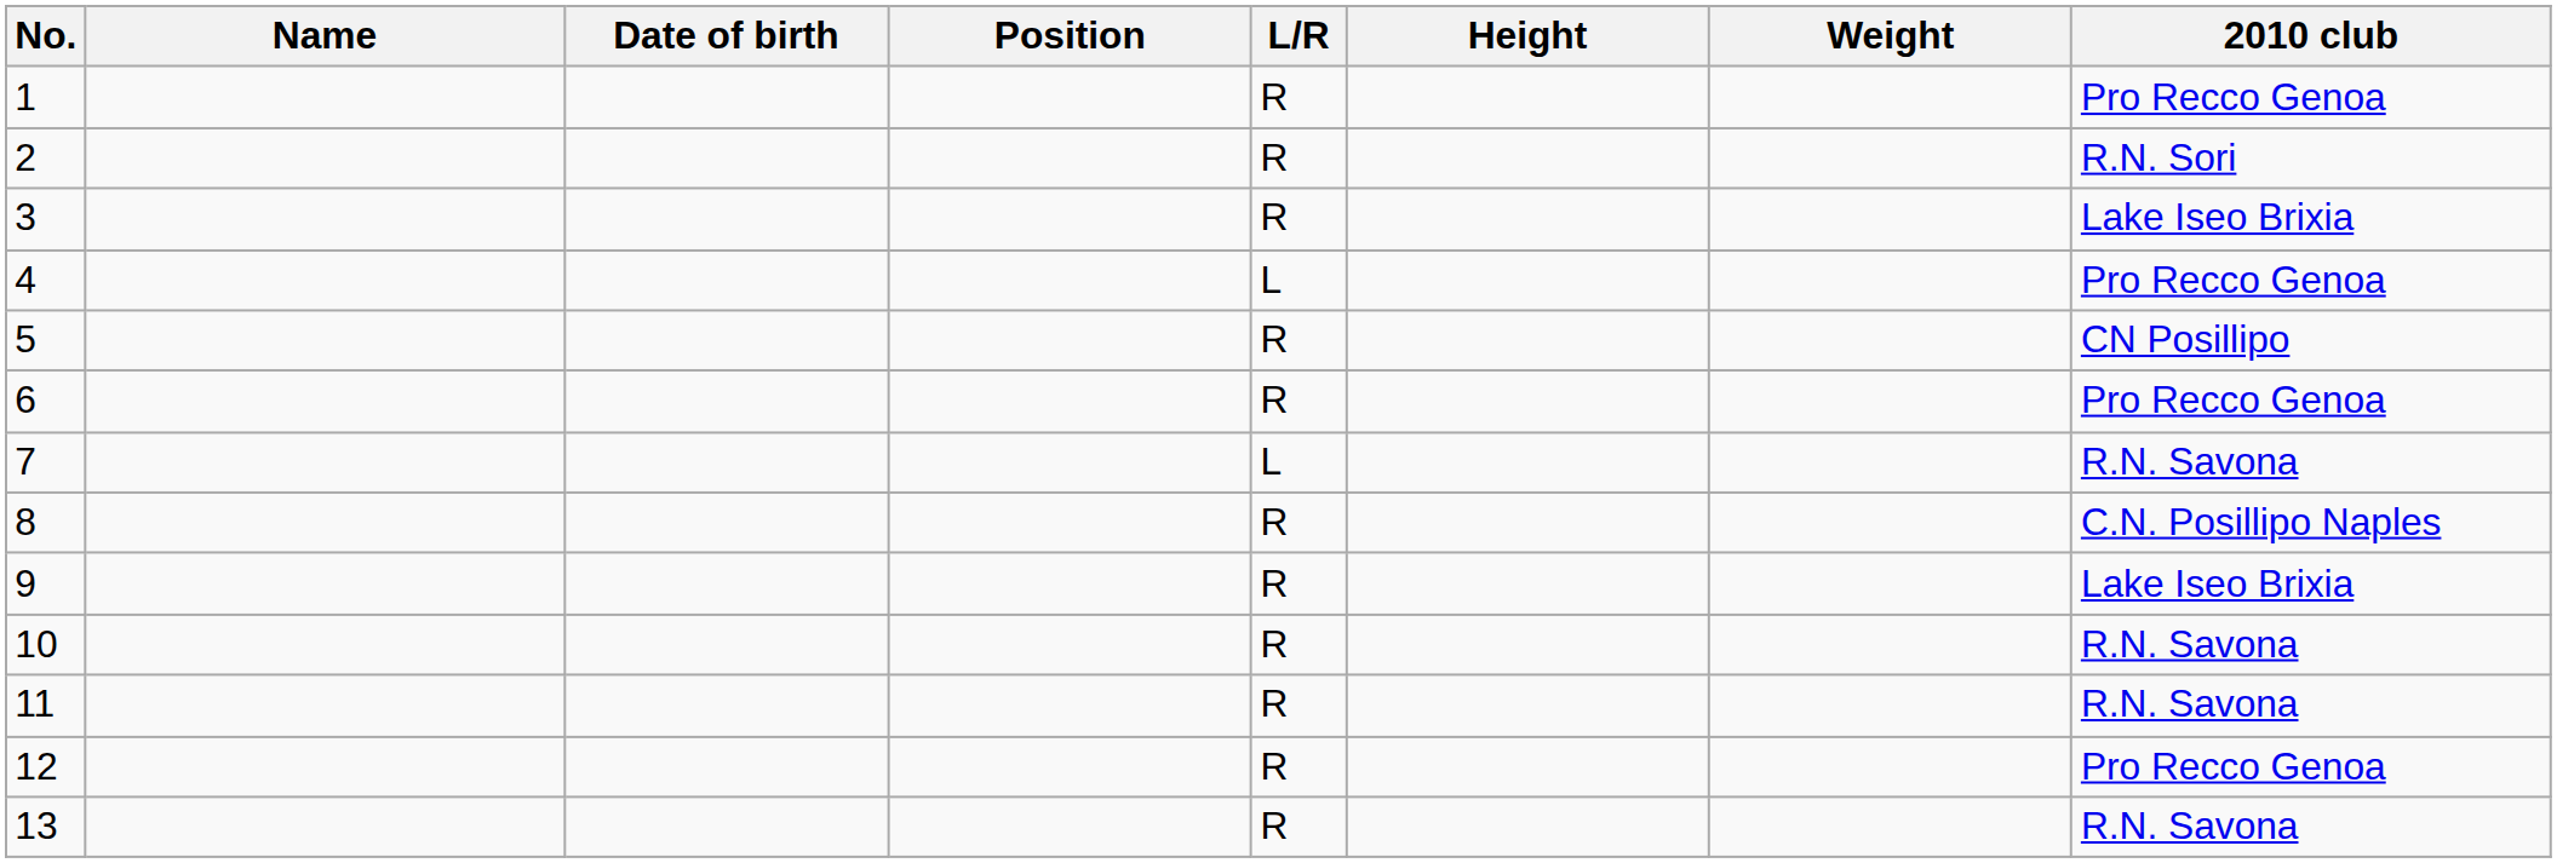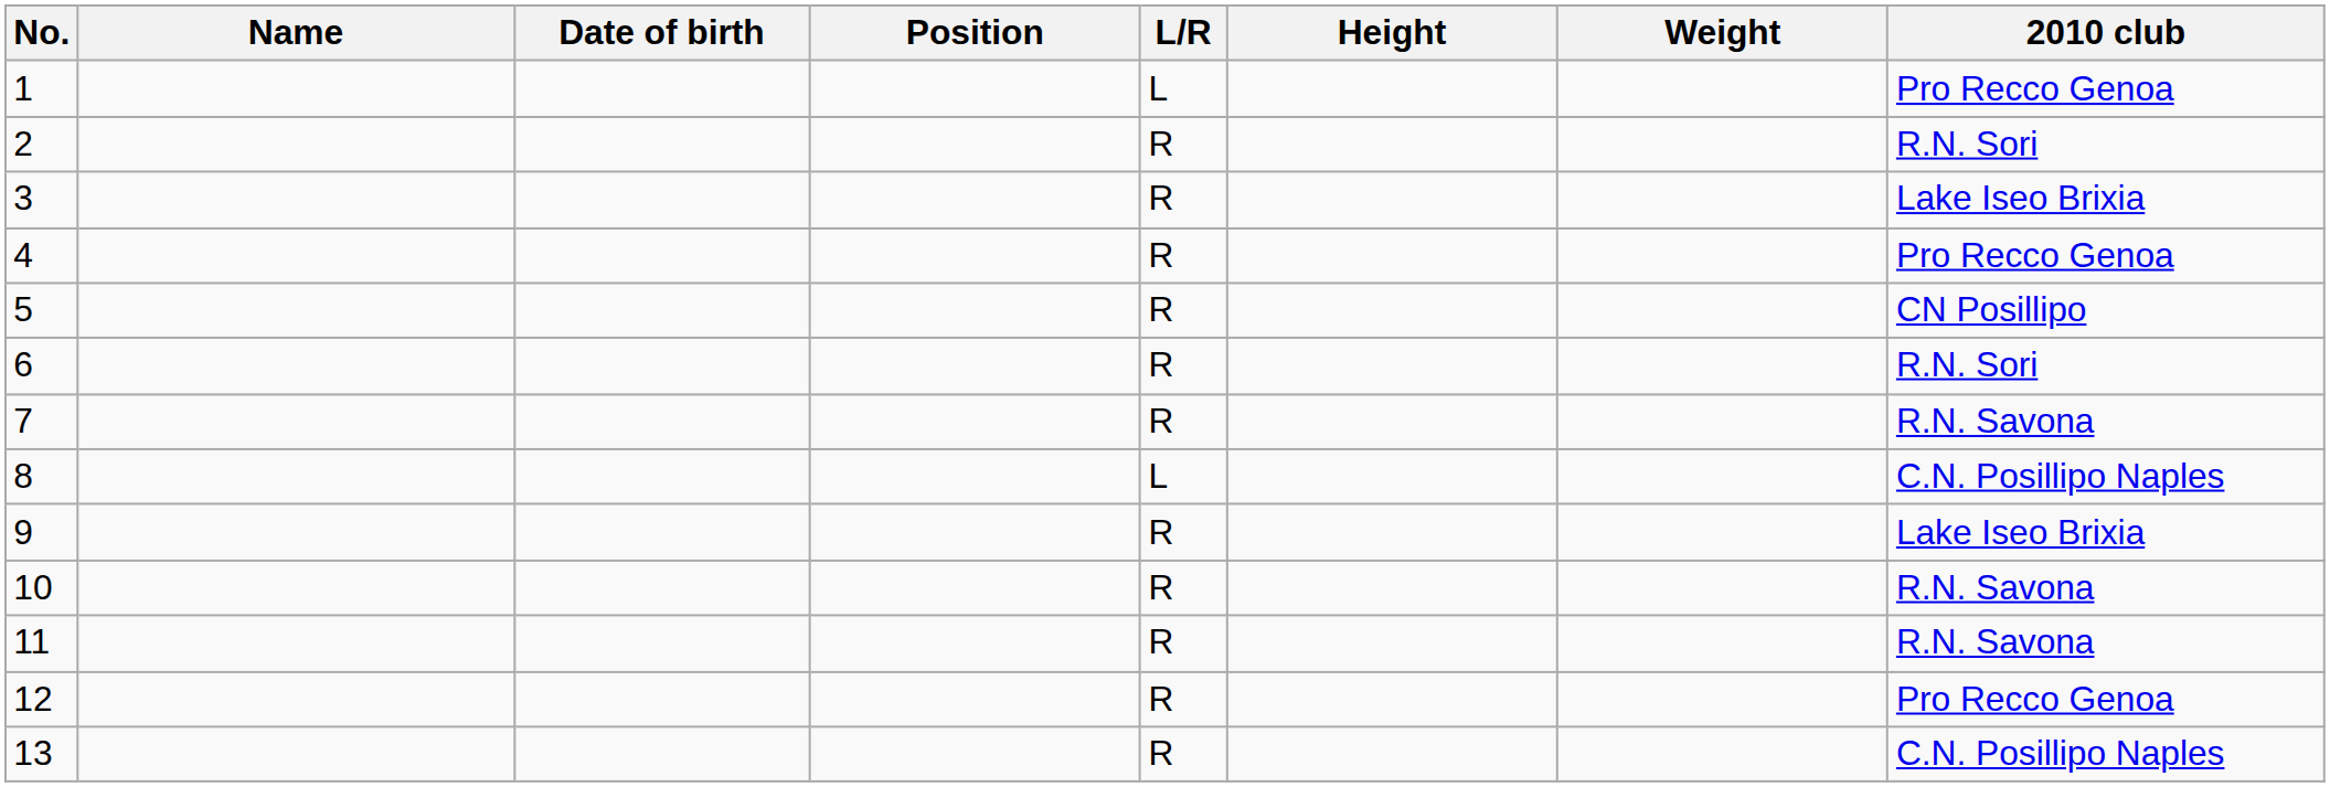1 | L/R: R -> L
4 | L/R: L -> R
6 | 2010 club: Pro Recco Genoa -> R.N. Sori
7 | L/R: L -> R
8 | L/R: R -> L
13 | 2010 club: R.N. Savona -> C.N. Posillipo Naples
